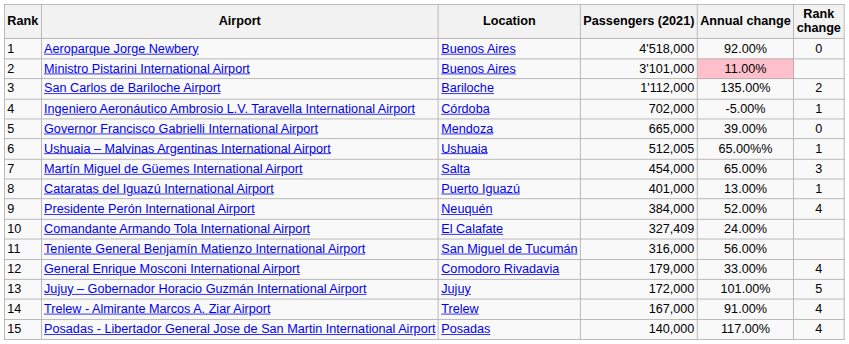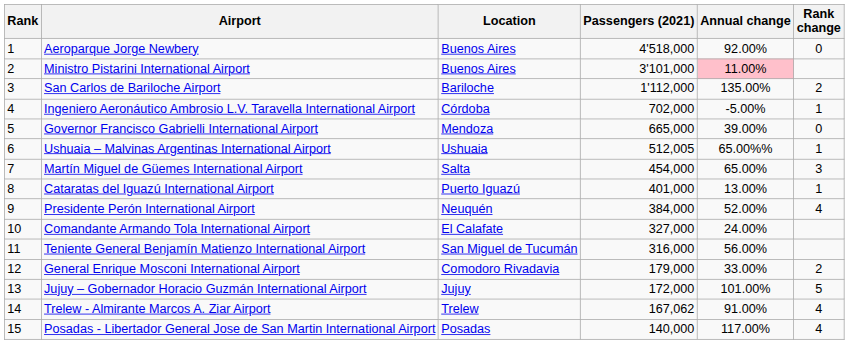Comandante Armando Tola International Airport | Passengers (2021): 327,409 -> 327,000
General Enrique Mosconi International Airport | Rank change: 4 -> 2
Trelew - Almirante Marcos A. Ziar Airport | Passengers (2021): 167,000 -> 167,062
